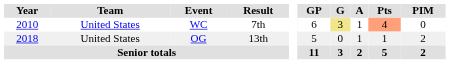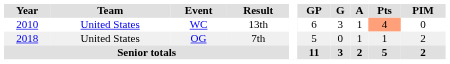WC | Result: 7th -> 13th
WC | G: khaki background -> no background
OG | Result: 13th -> 7th
